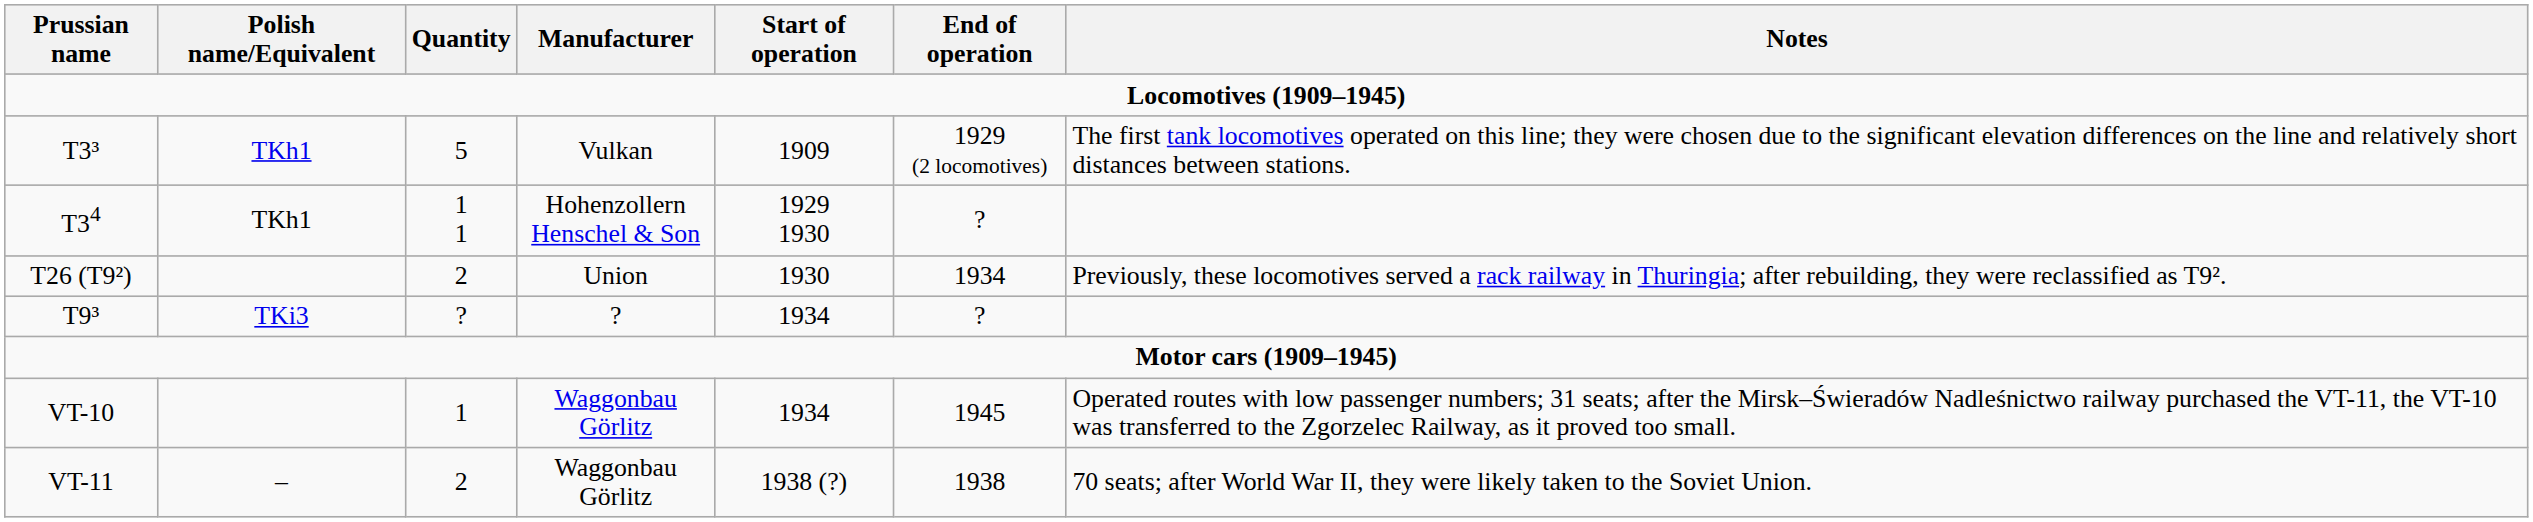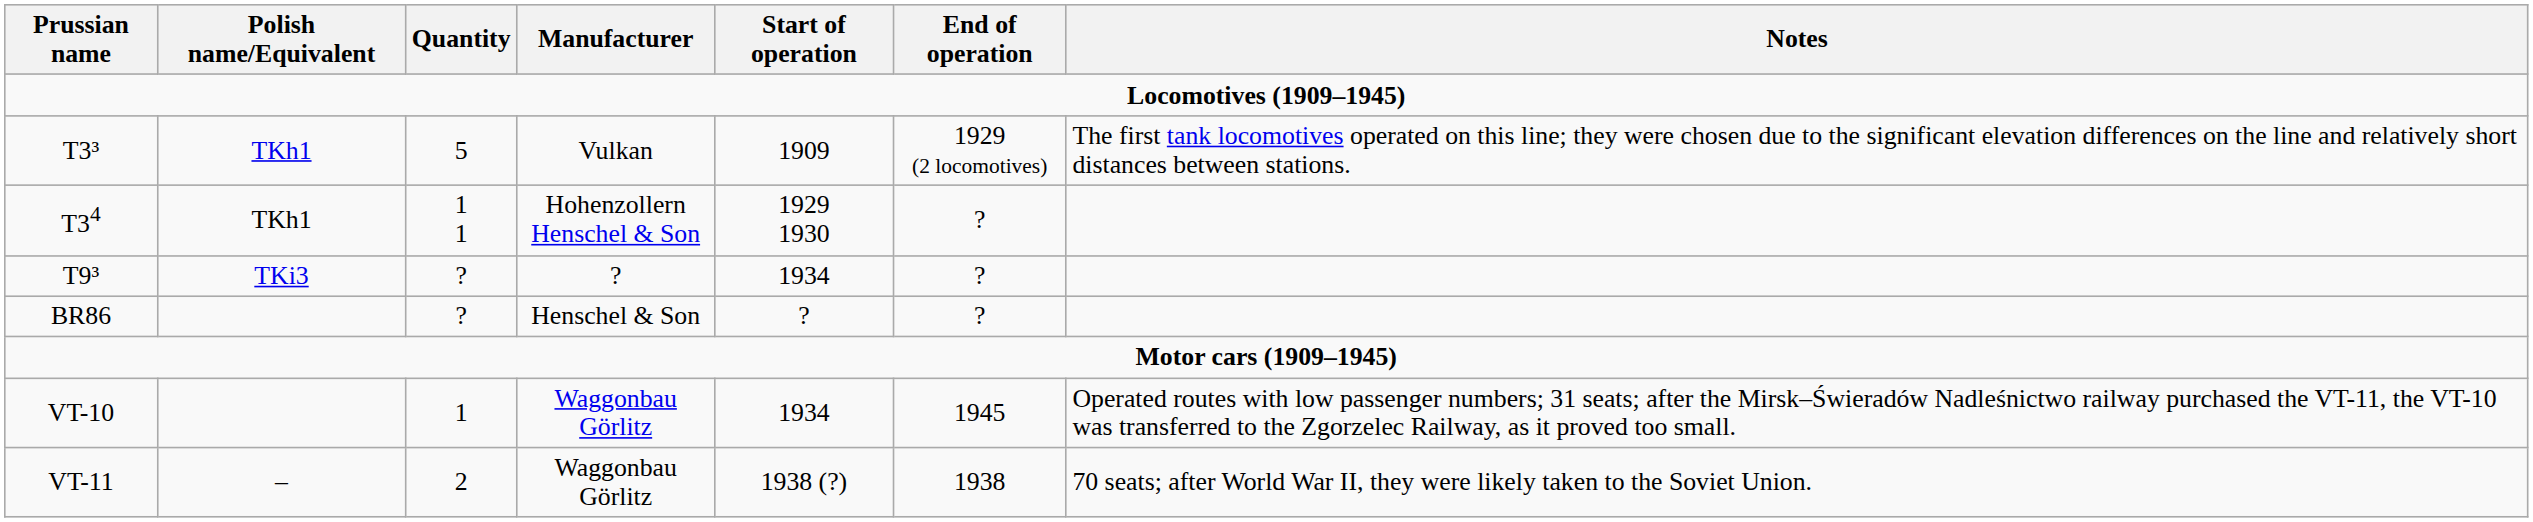- row: T26 (T9²) | 2 | Union | 1930 | 1934 | Previously, these locomotives served a rack railway in Thuringia; after rebuilding, they were reclassified as T9².
+ row: BR86 | ? | Henschel & Son | ? | ?
